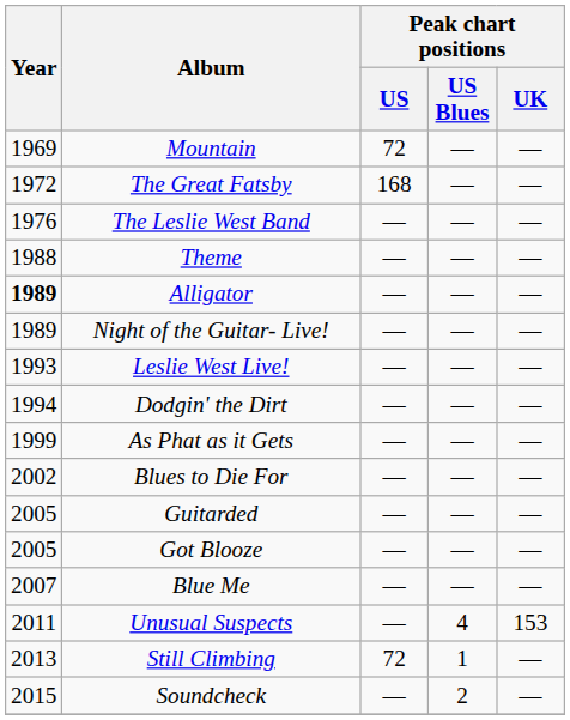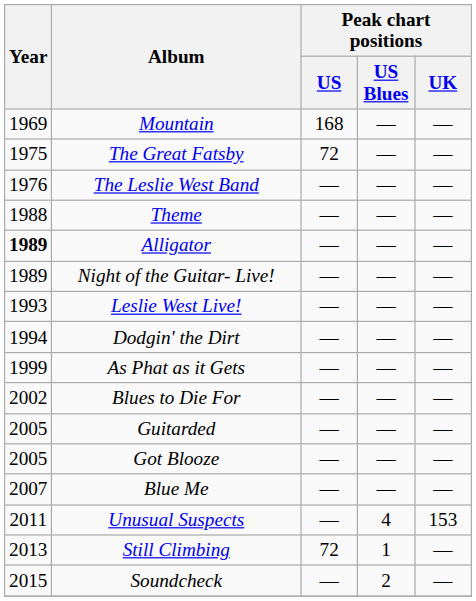Mountain | Peak chart positions / US: 72 -> 168
The Great Fatsby | Year: 1972 -> 1975
The Great Fatsby | Peak chart positions / US: 168 -> 72
